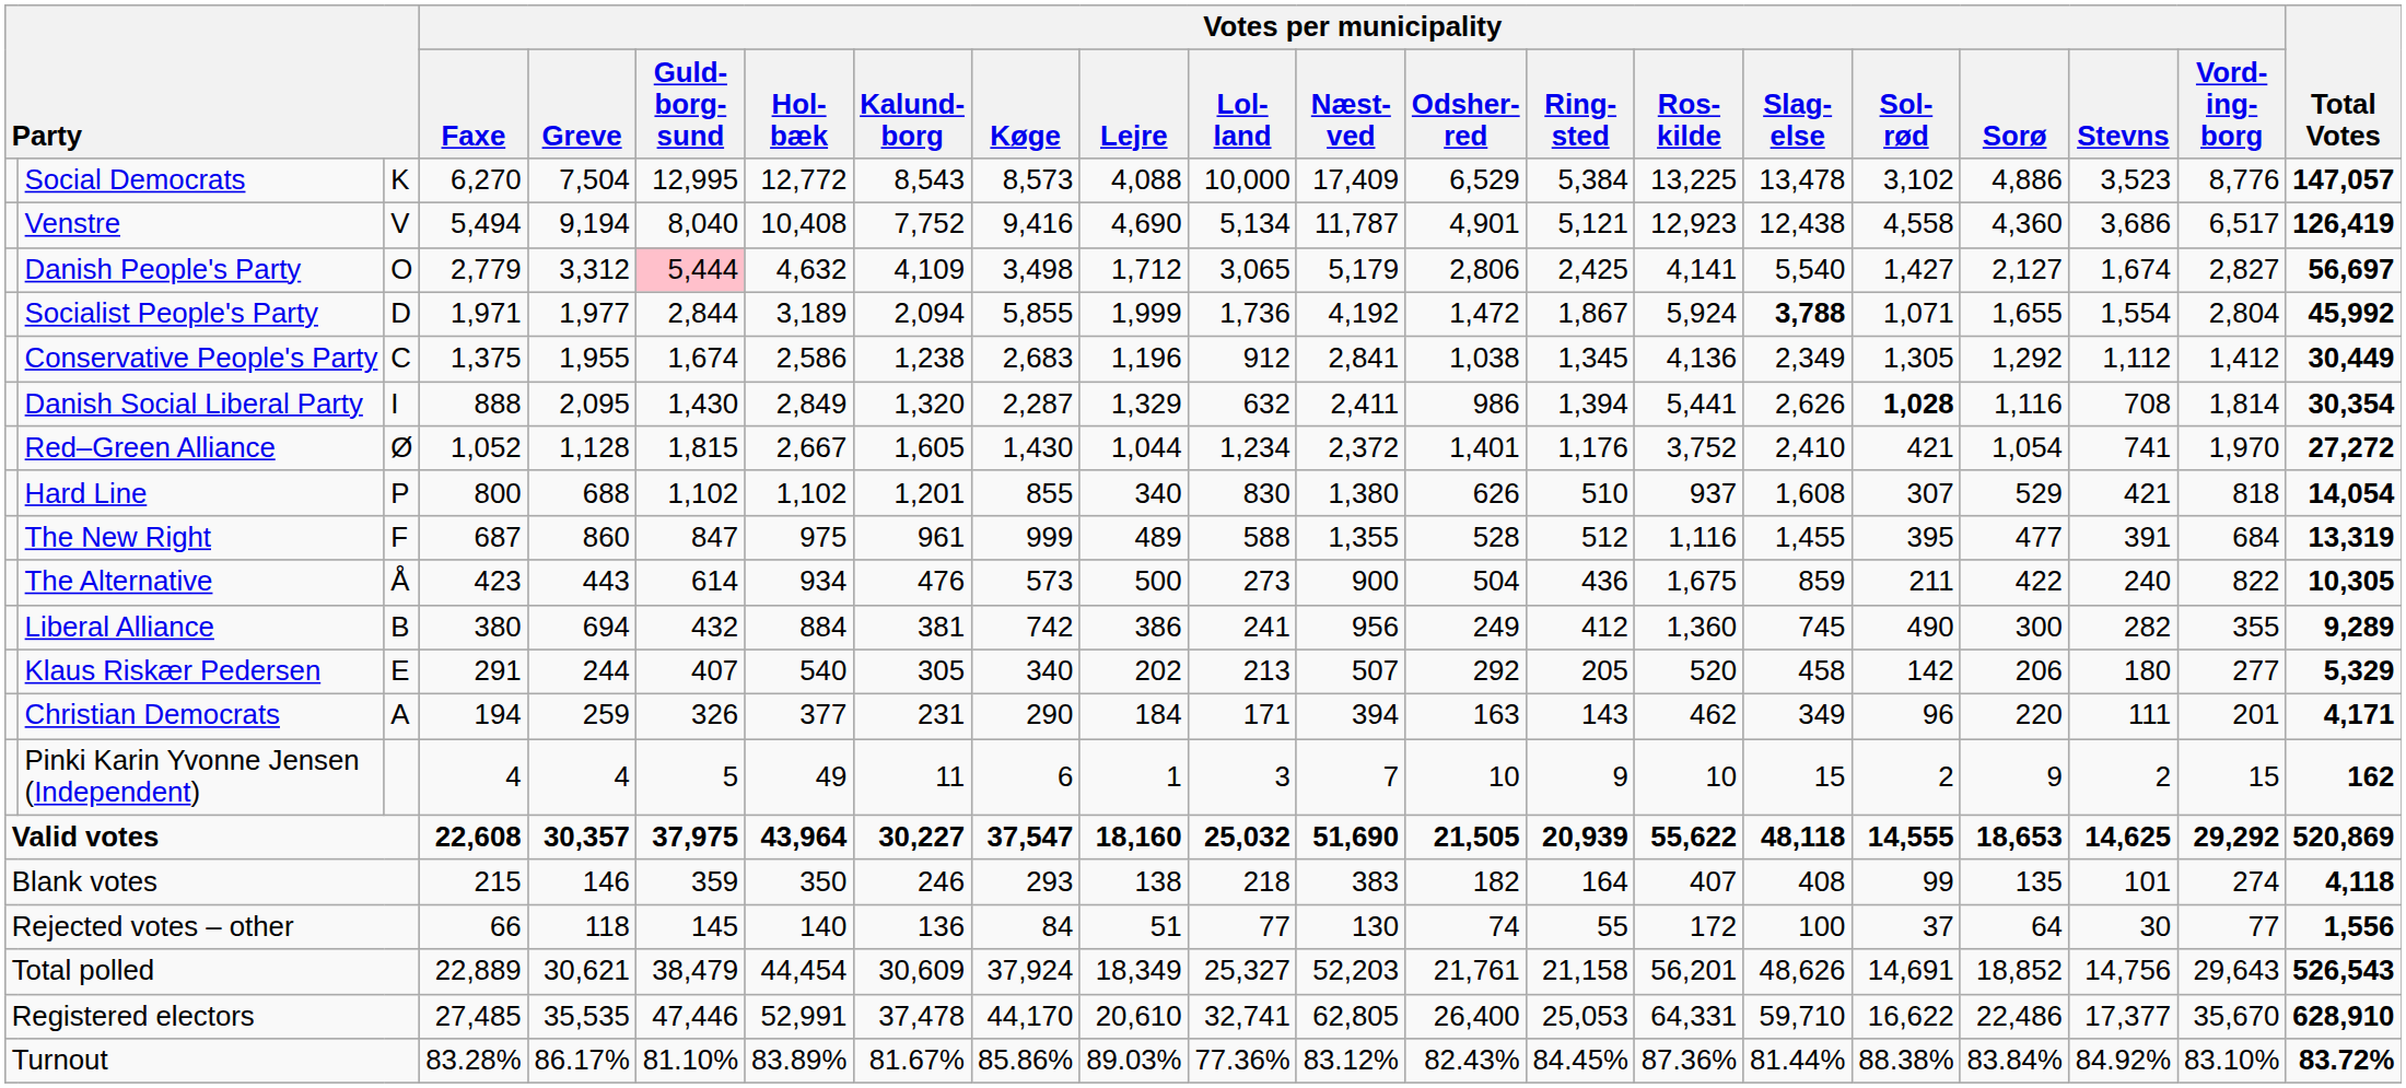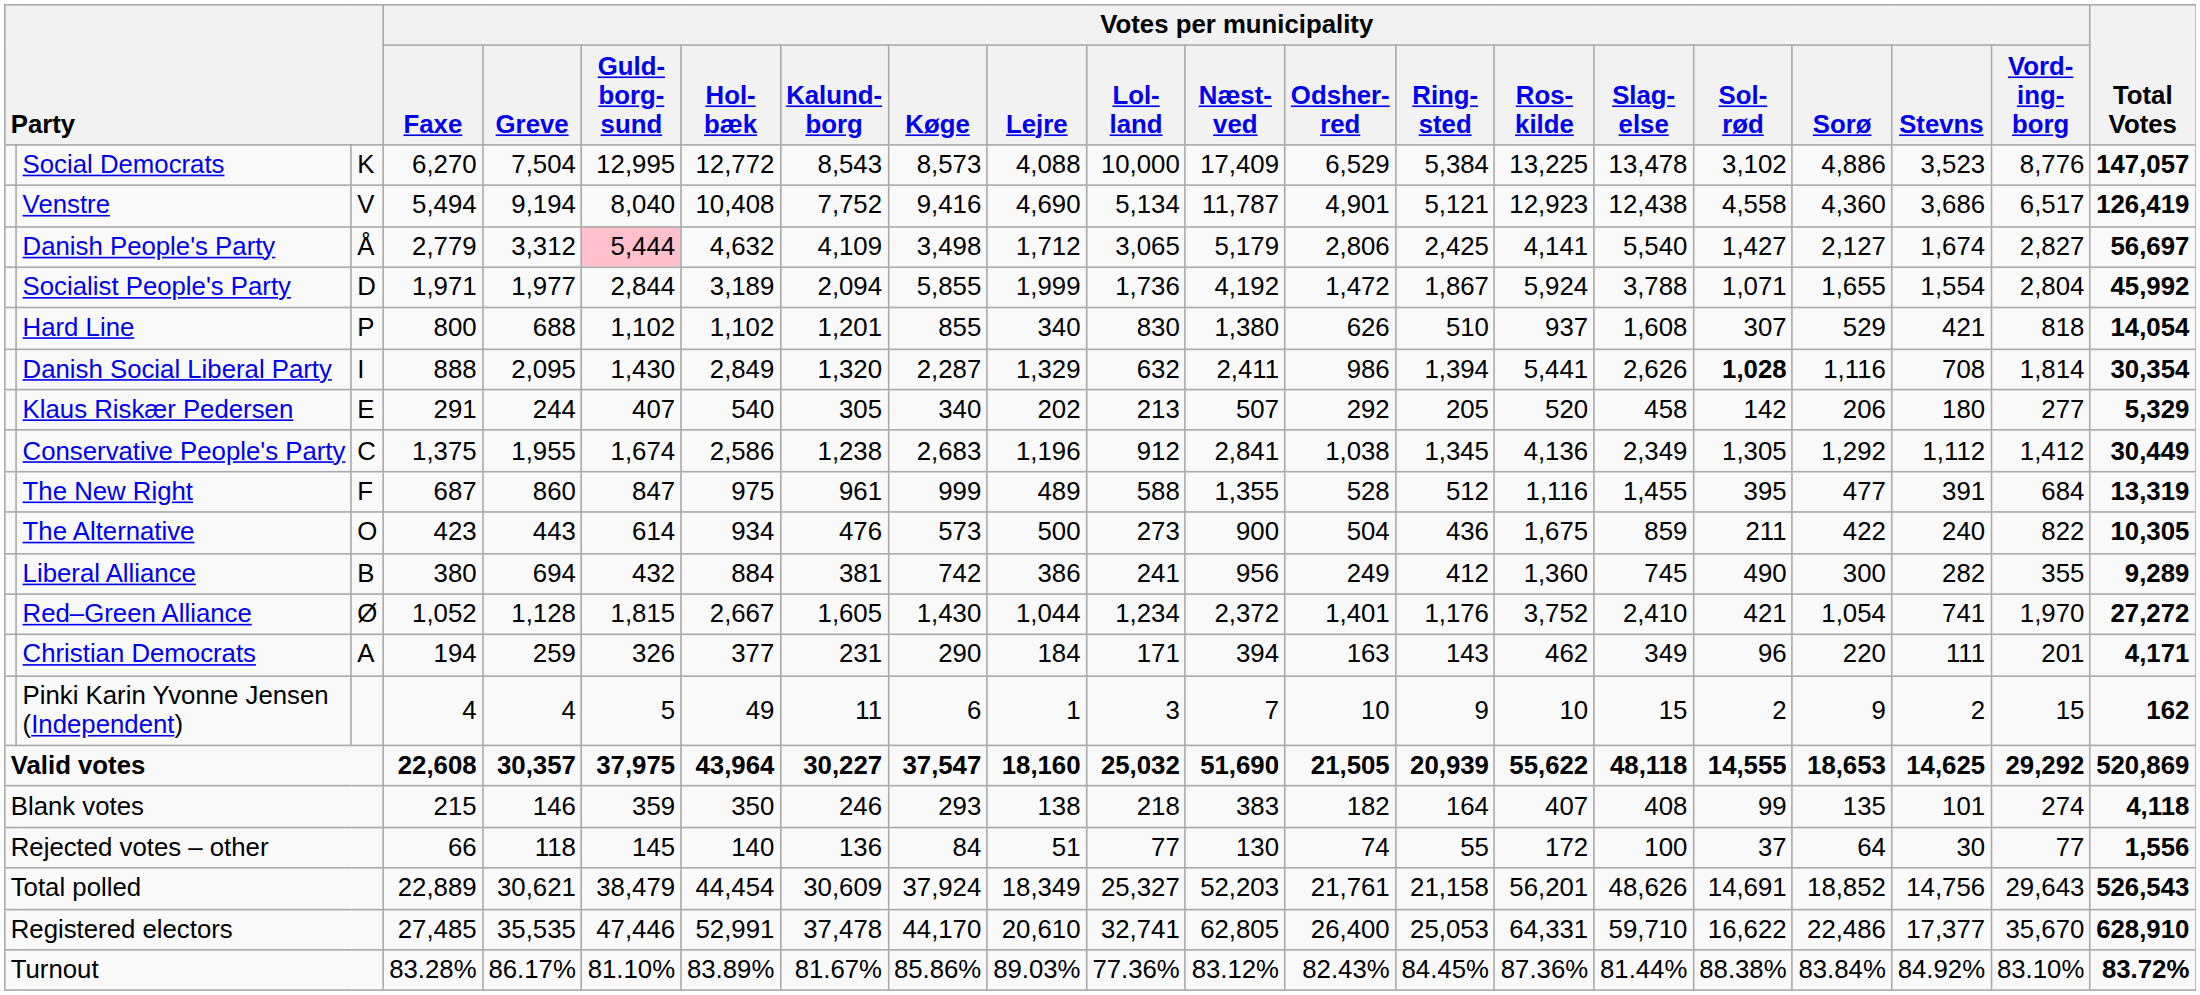Danish People's Party | column 3: O -> Å
Socialist People's Party | Votes per municipality / Slag- else: bold -> normal
rows swapped: Conservative People's Party <-> Hard Line
rows swapped: Red–Green Alliance <-> Klaus Riskær Pedersen
The Alternative | column 3: Å -> O
